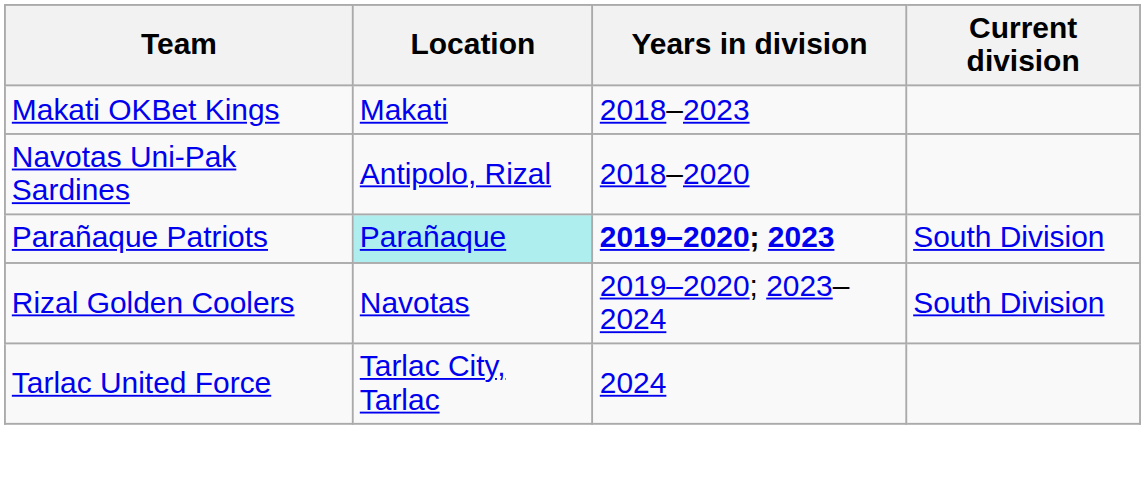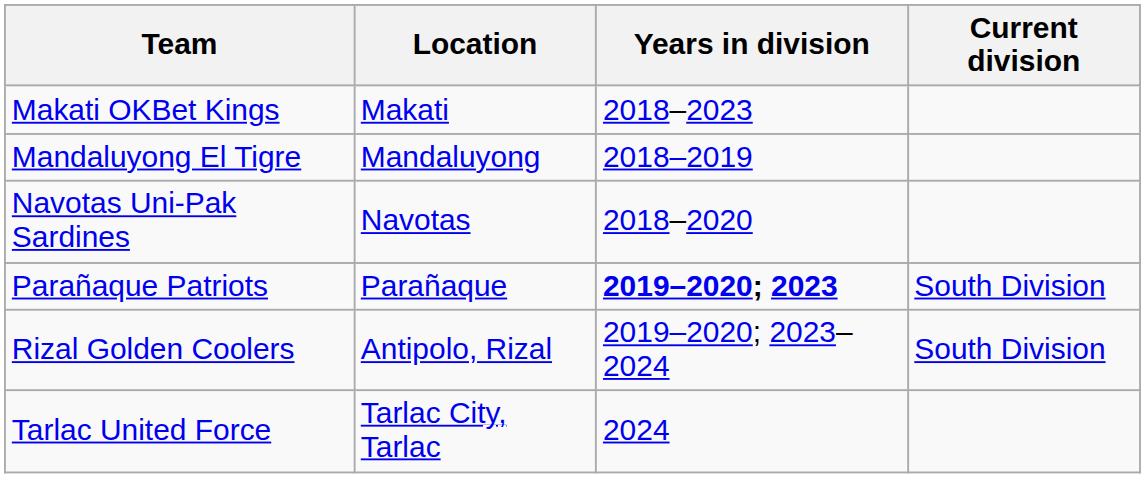+ row: Mandaluyong El Tigre | Mandaluyong | 2018–2019
Navotas Uni-Pak Sardines | Location: Antipolo, Rizal -> Navotas
Parañaque Patriots | Location: paleturquoise background -> no background
Rizal Golden Coolers | Location: Navotas -> Antipolo, Rizal
